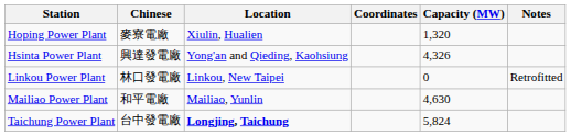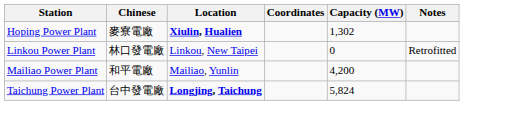Hoping Power Plant | Location: normal -> bold
Hoping Power Plant | Capacity (MW): 1,320 -> 1,302
- row: Hsinta Power Plant | 興達發電廠 | Yong'an and Qieding, Kaohsiung | 4,326
Mailiao Power Plant | Capacity (MW): 4,630 -> 4,200
